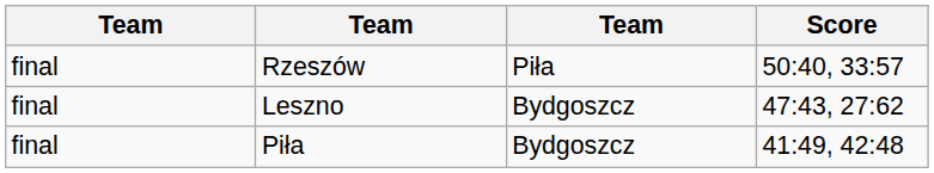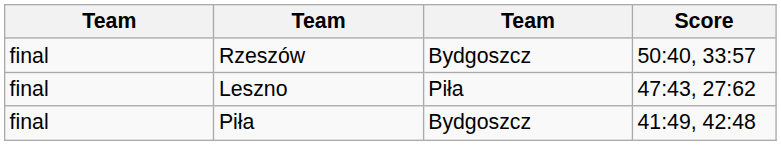Rzeszów | column 3: Piła -> Bydgoszcz
Leszno | column 3: Bydgoszcz -> Piła
